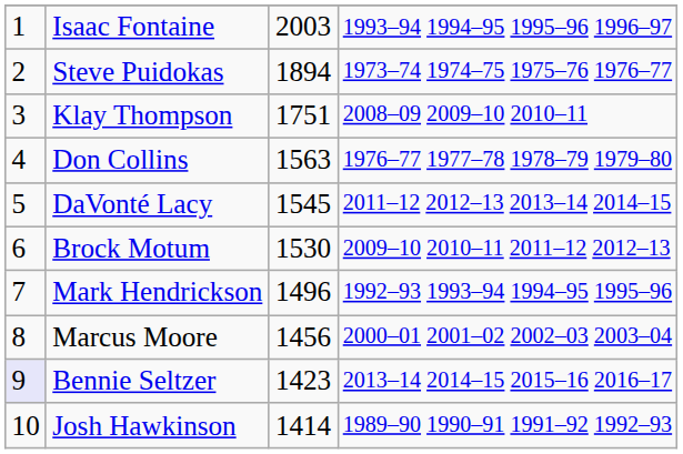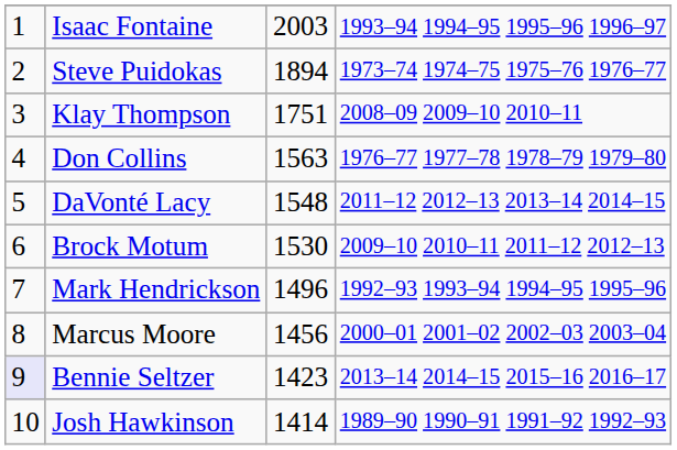DaVonté Lacy | column 3: 1545 -> 1548
